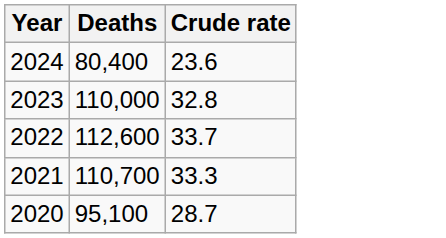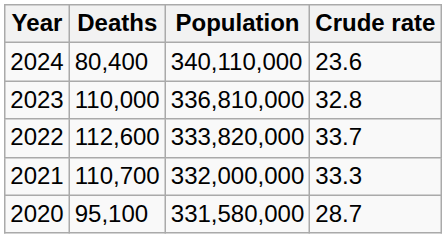+ column: Population | 340,110,000 | 336,810,000 | 333,820,000 | 332,000,000 | 331,580,000
